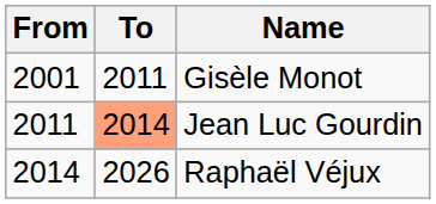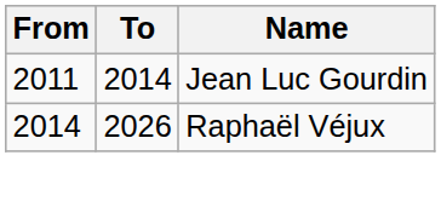- row: 2001 | 2011 | Gisèle Monot
Jean Luc Gourdin | To: lightsalmon background -> no background
